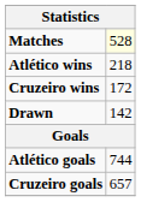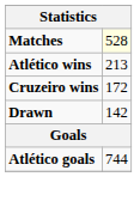Atlético wins | column 2: 218 -> 213
- row: Cruzeiro goals | 657
